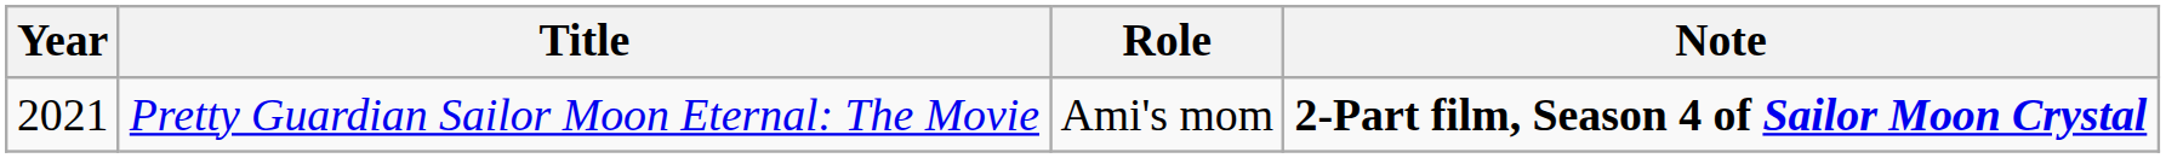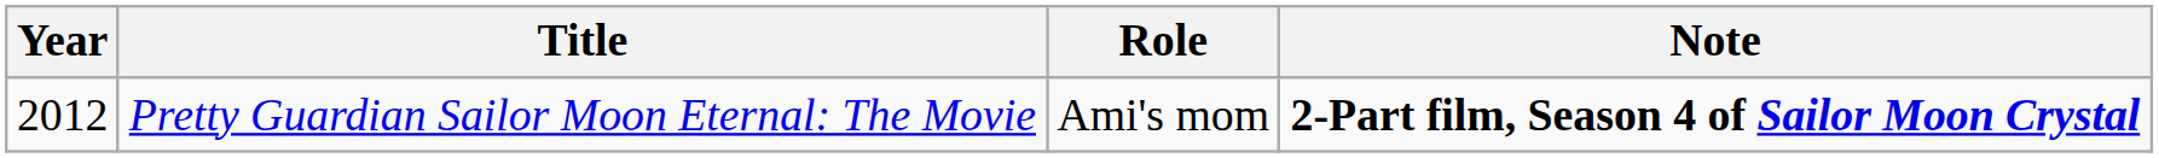Pretty Guardian Sailor Moon Eternal: The Movie | Year: 2021 -> 2012
